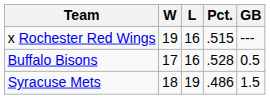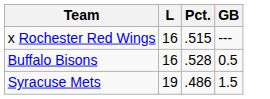- column: W | 19 | 17 | 18
